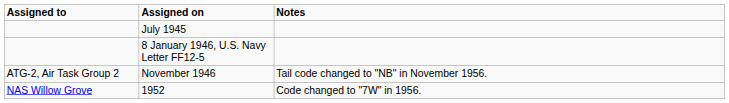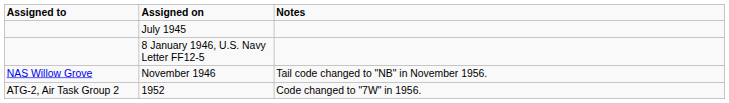November 1946 | Assigned to: ATG-2, Air Task Group 2 -> NAS Willow Grove
1952 | Assigned to: NAS Willow Grove -> ATG-2, Air Task Group 2
